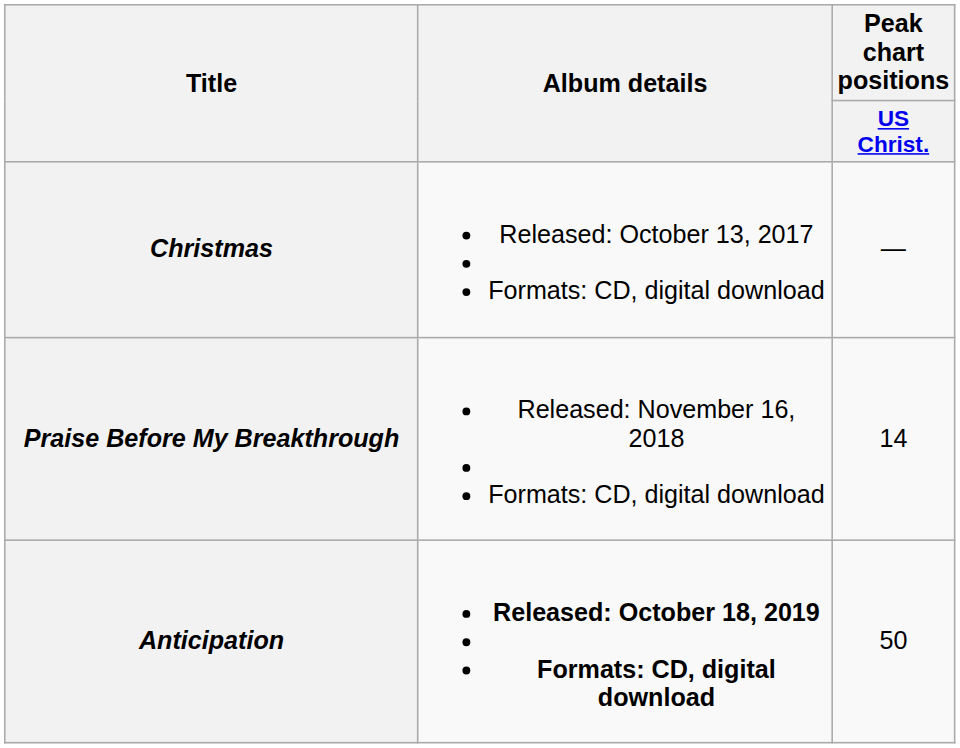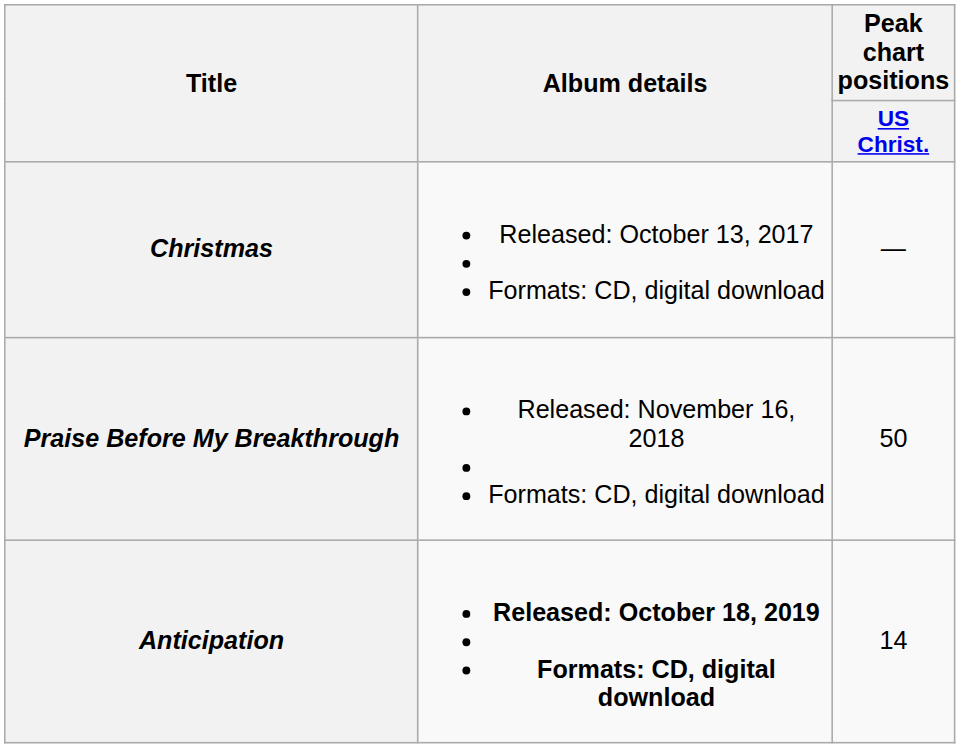Praise Before My Breakthrough | Peak chart positions / US Christ.: 14 -> 50
Anticipation | Peak chart positions / US Christ.: 50 -> 14
